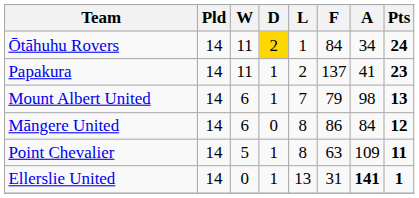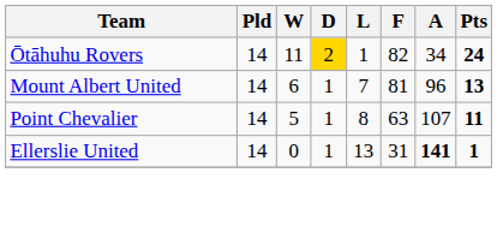Ōtāhuhu Rovers | F: 84 -> 82
- row: Papakura | 14 | 11 | 1 | 2 | 137 | 41 | 23
Mount Albert United | F: 79 -> 81
Mount Albert United | A: 98 -> 96
- row: Māngere United | 14 | 6 | 0 | 8 | 86 | 84 | 12
Point Chevalier | A: 109 -> 107
